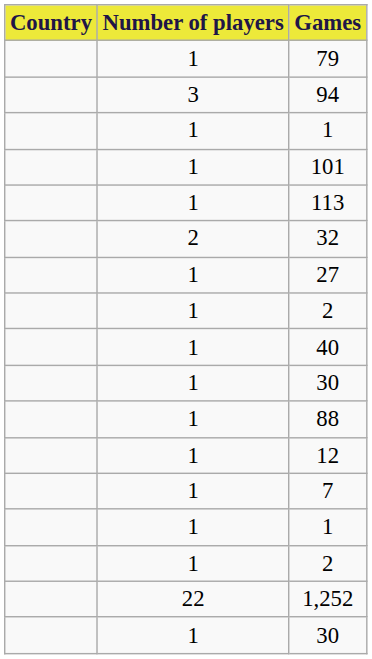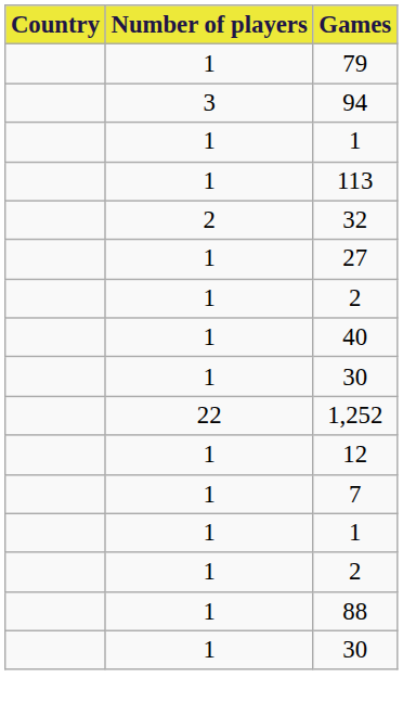- row: 1 | 101
rows swapped: 88 <-> 1,252
